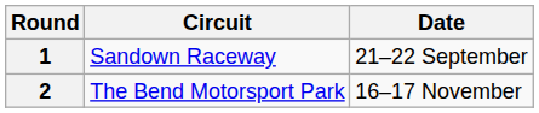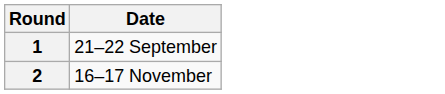- column: Circuit | Sandown Raceway | The Bend Motorsport Park
